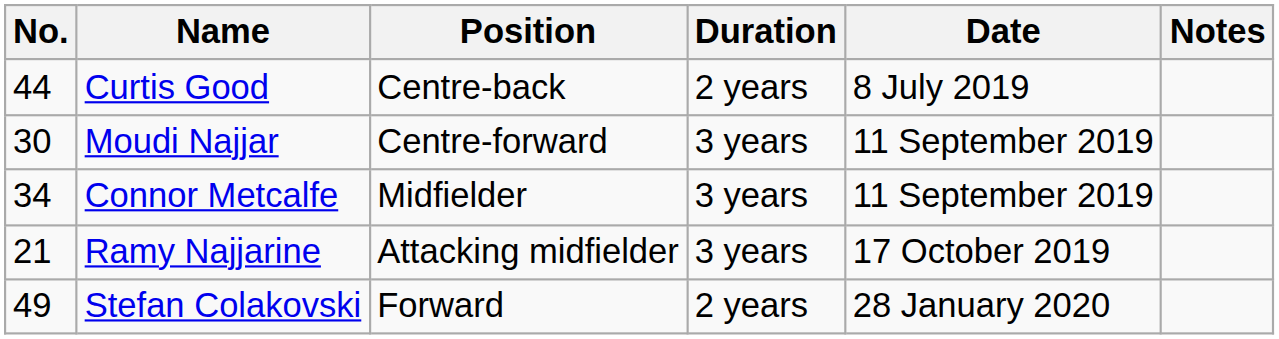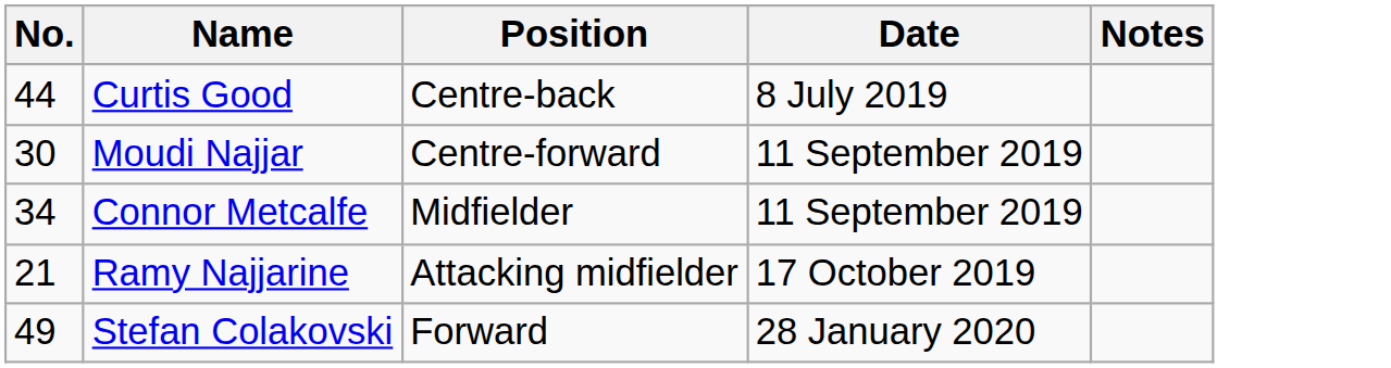- column: Duration | 2 years | 3 years | 3 years | 3 years | 2 years
